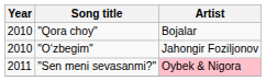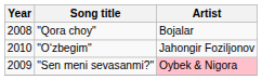"Qora choy" | Year: 2010 -> 2008
"Sen meni sevasanmi?" | Year: 2011 -> 2009
